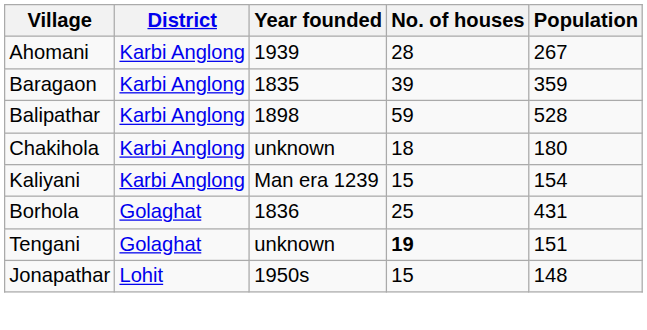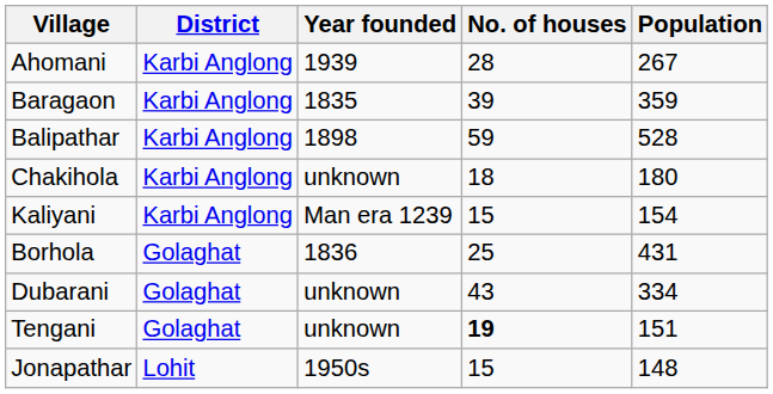+ row: Dubarani | Golaghat | unknown | 43 | 334
